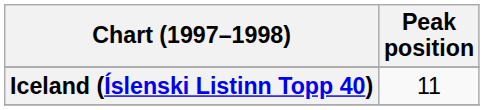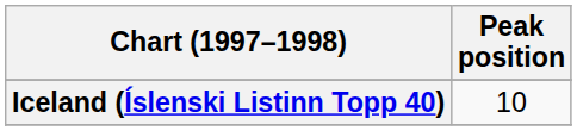Iceland (Íslenski Listinn Topp 40) | Peak position: 11 -> 10
